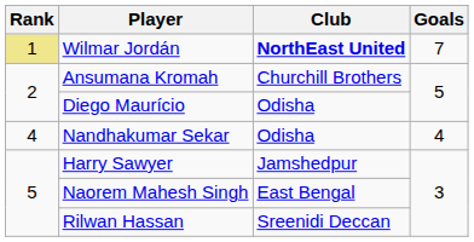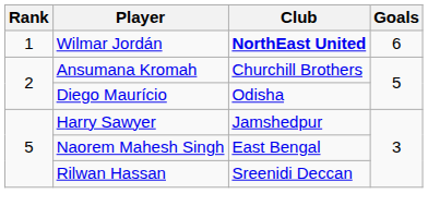Wilmar Jordán | Rank: khaki background -> no background
Wilmar Jordán | Goals: 7 -> 6
- row: 4 | Nandhakumar Sekar | Odisha | 4
